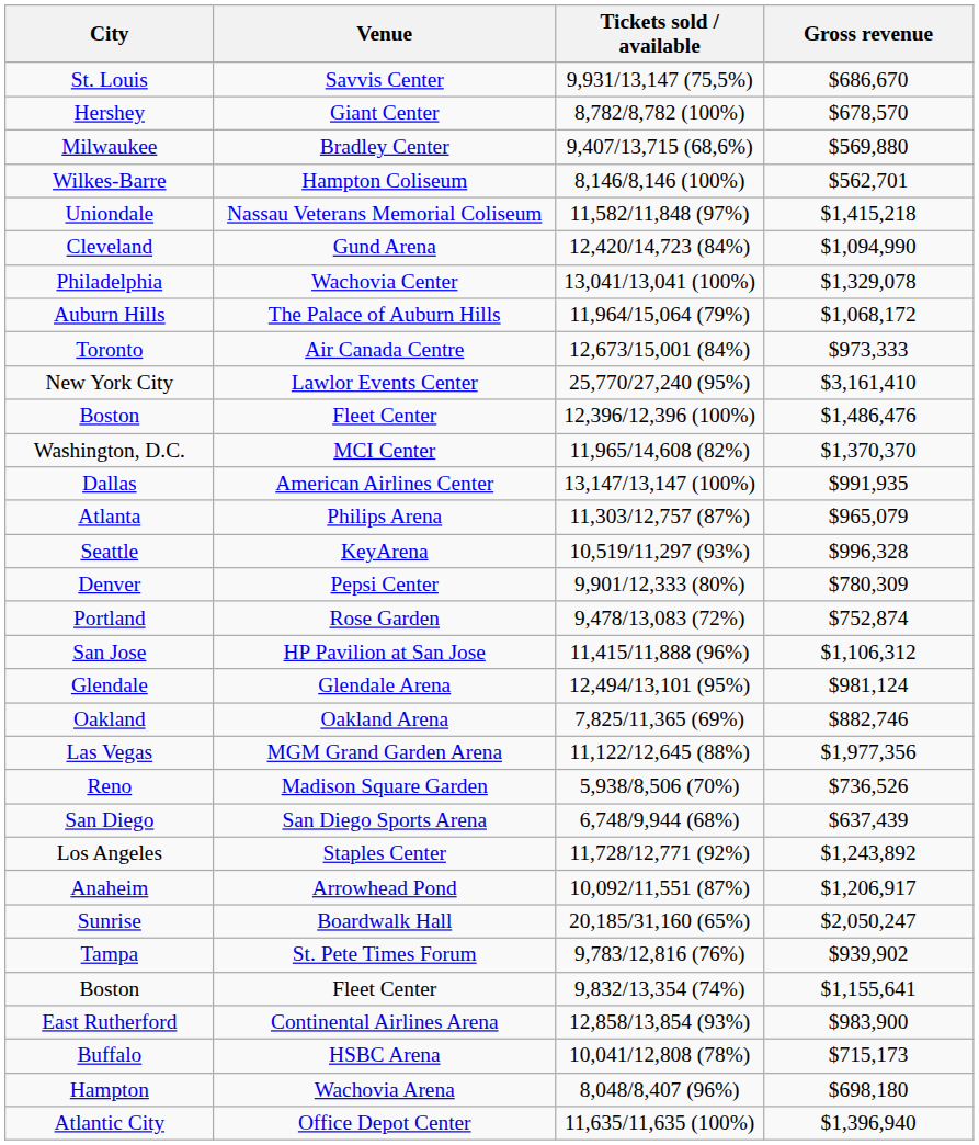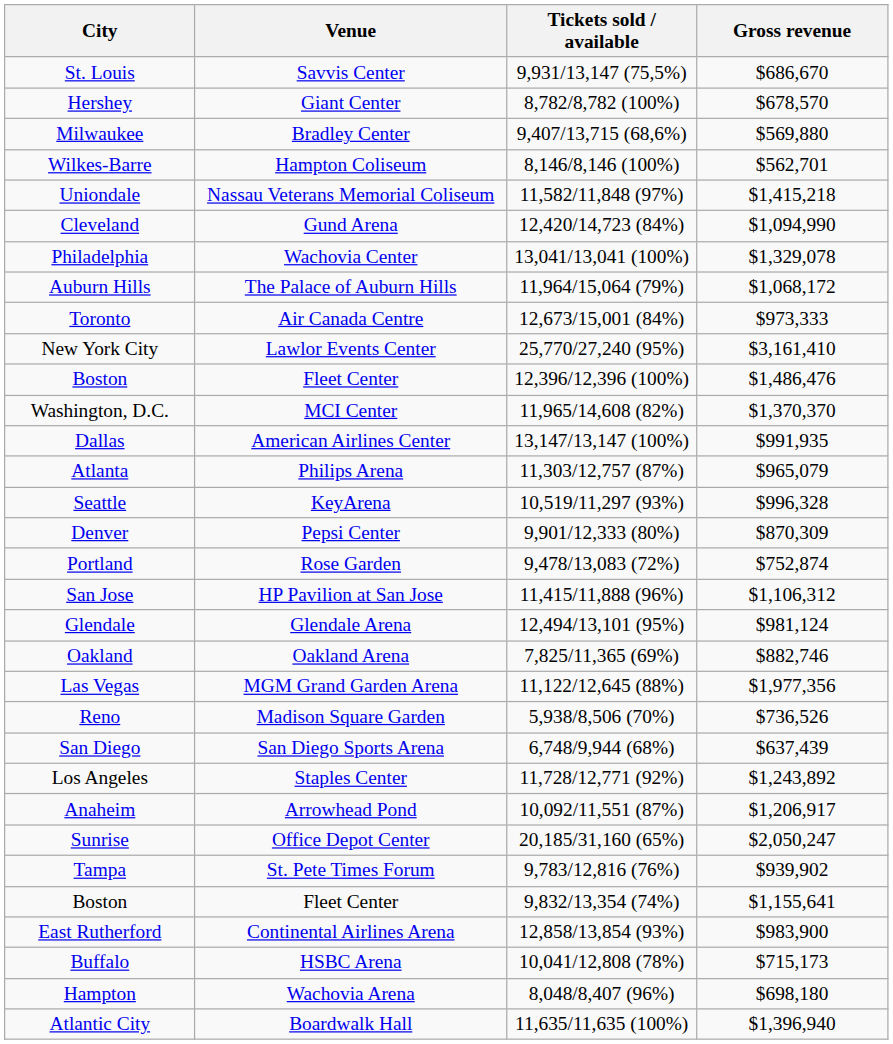Denver | Gross revenue: $780,309 -> $870,309
Sunrise | Venue: Boardwalk Hall -> Office Depot Center
Atlantic City | Venue: Office Depot Center -> Boardwalk Hall
